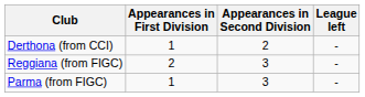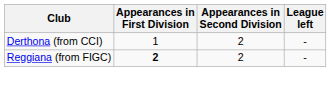Reggiana (from FIGC) | Appearances in First Division: normal -> bold
Reggiana (from FIGC) | Appearances in Second Division: 3 -> 2
- row: Parma (from FIGC) | 1 | 3 | -
